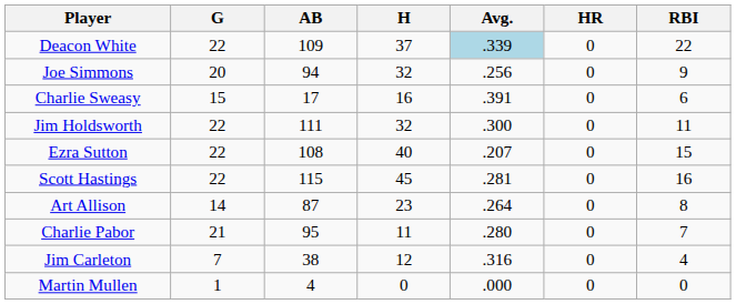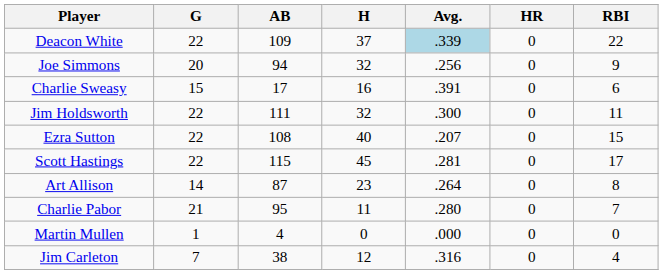Scott Hastings | RBI: 16 -> 17
rows swapped: Jim Carleton <-> Martin Mullen
